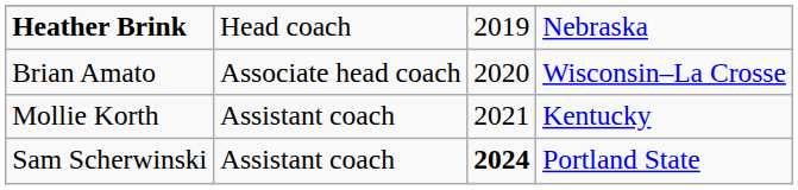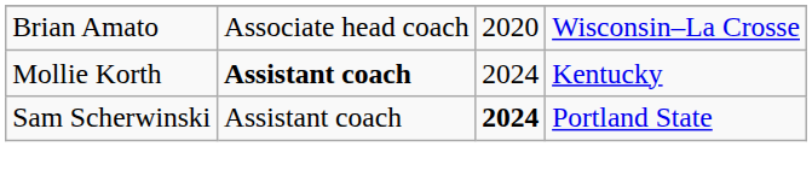- row: Heather Brink | Head coach | 2019 | Nebraska
Mollie Korth | column 2: normal -> bold
Mollie Korth | column 3: 2021 -> 2024
